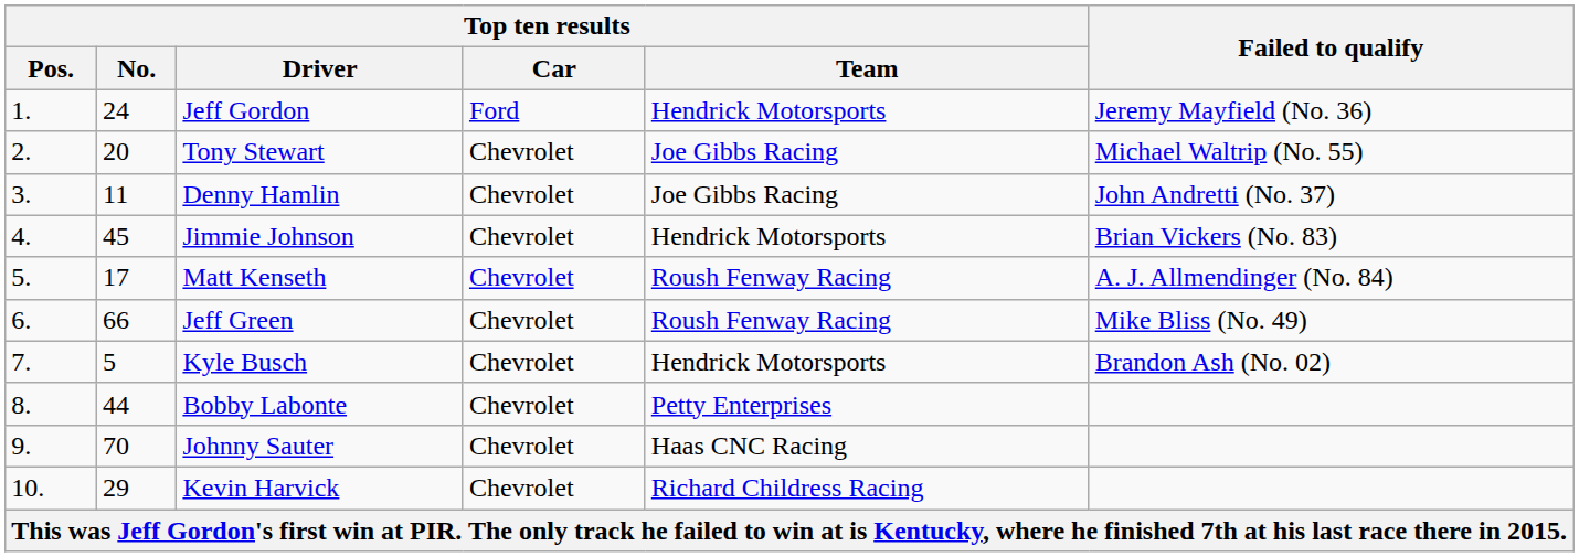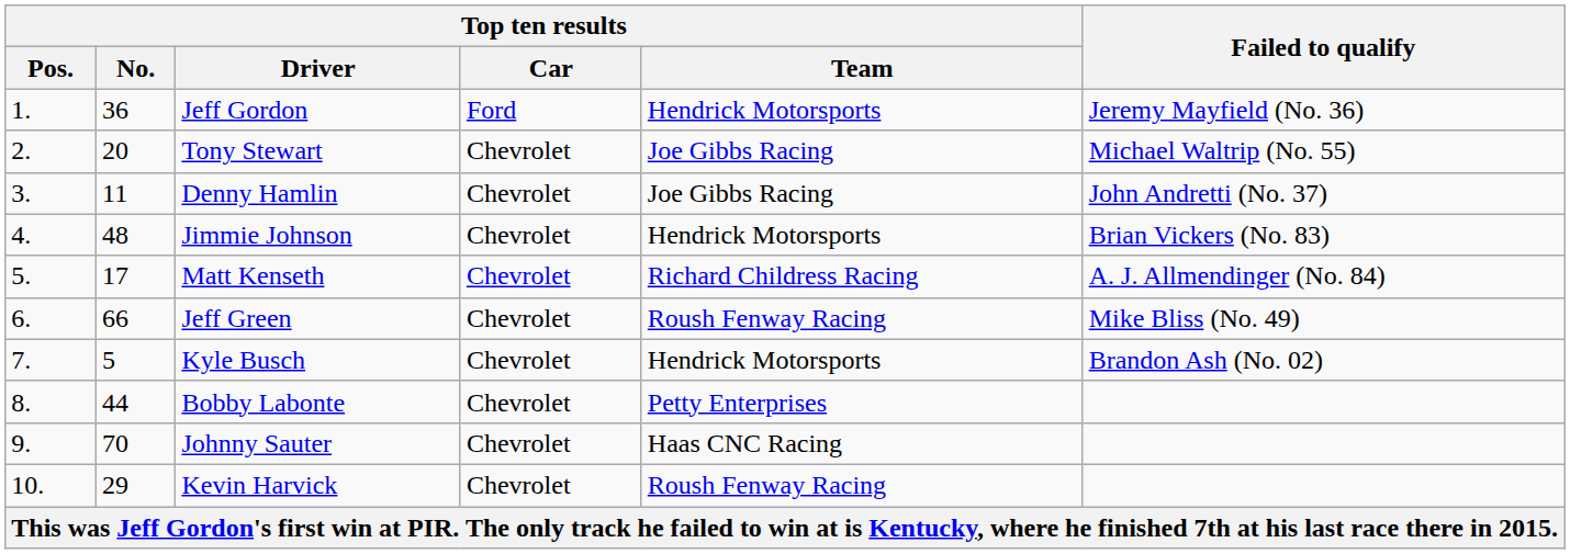Jeff Gordon | Top ten results / No.: 24 -> 36
Jimmie Johnson | Top ten results / No.: 45 -> 48
Matt Kenseth | Top ten results / Team: Roush Fenway Racing -> Richard Childress Racing
Kevin Harvick | Top ten results / Team: Richard Childress Racing -> Roush Fenway Racing
